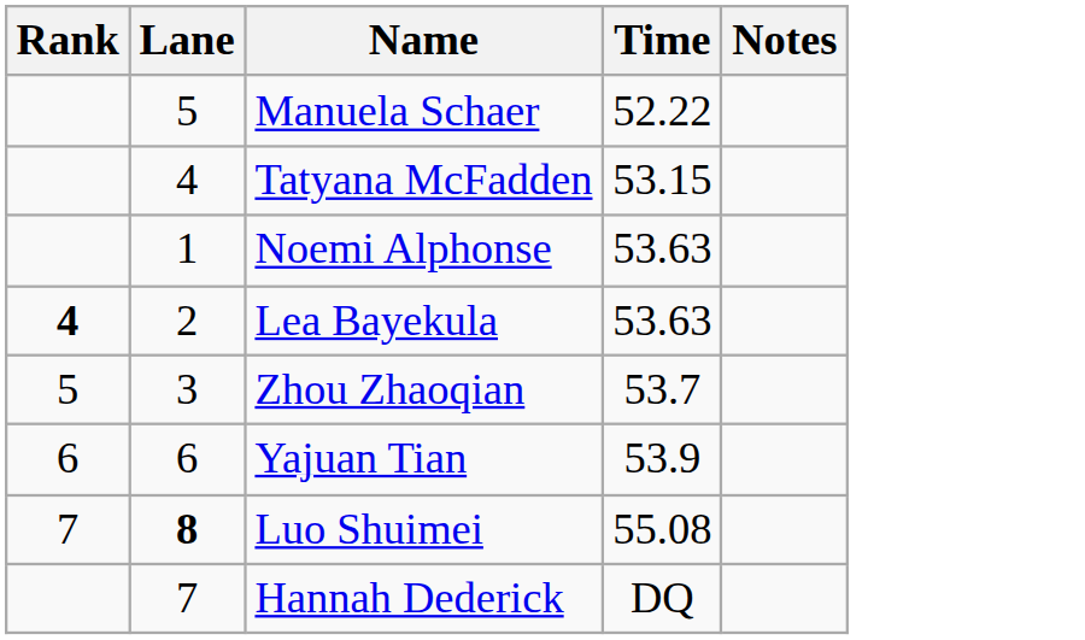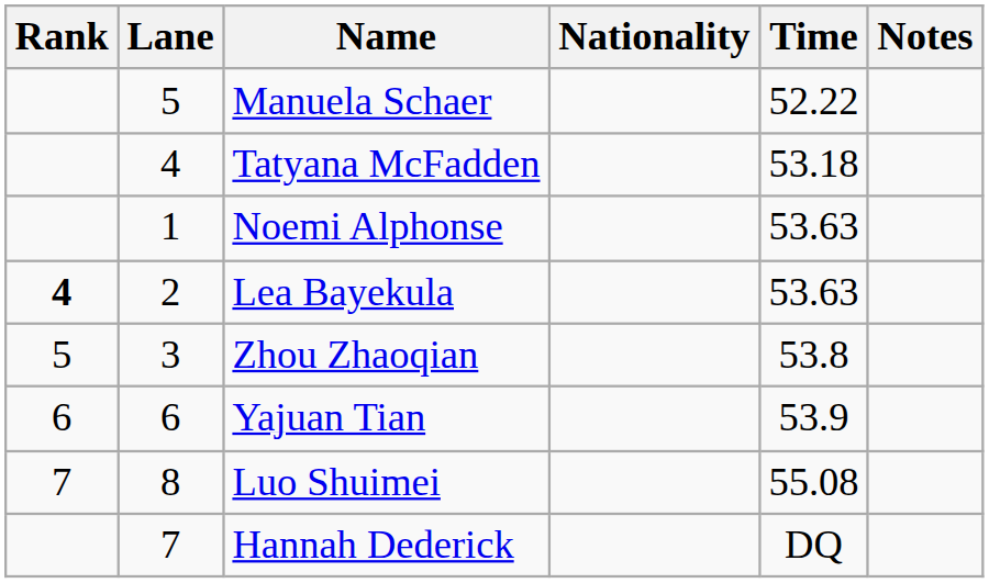+ column: Nationality
Tatyana McFadden | Time: 53.15 -> 53.18
Zhou Zhaoqian | Time: 53.7 -> 53.8
Luo Shuimei | Lane: bold -> normal
